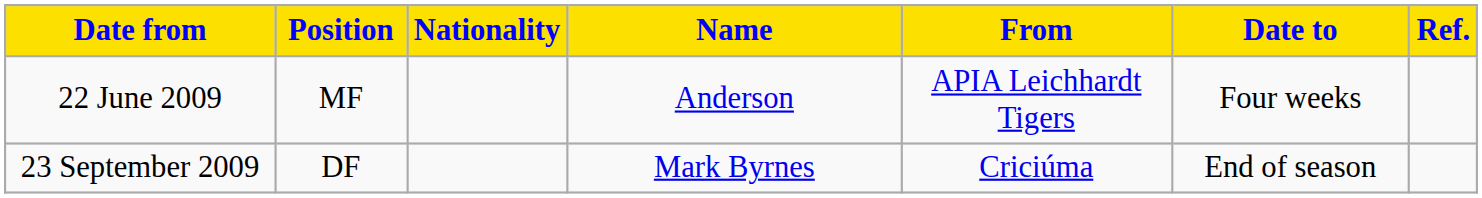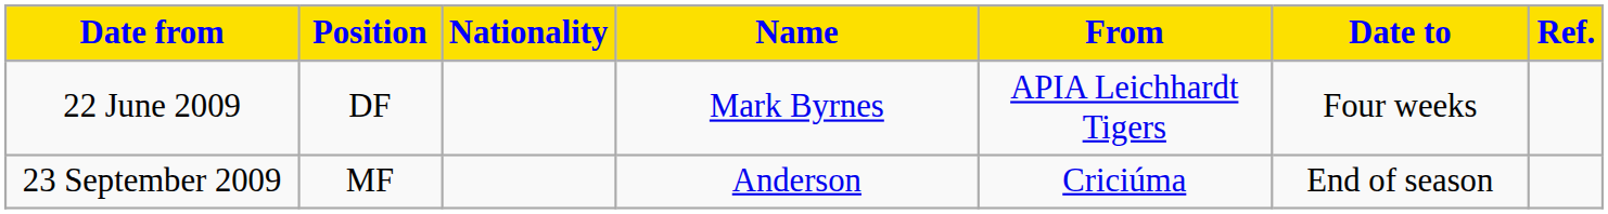22 June 2009 | Position: MF -> DF
22 June 2009 | Name: Anderson -> Mark Byrnes
23 September 2009 | Position: DF -> MF
23 September 2009 | Name: Mark Byrnes -> Anderson
